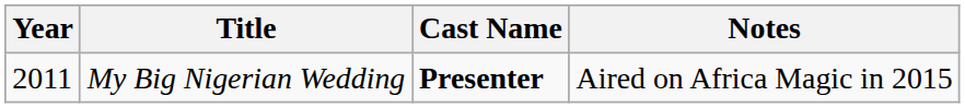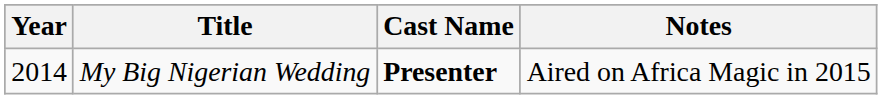My Big Nigerian Wedding | Year: 2011 -> 2014
